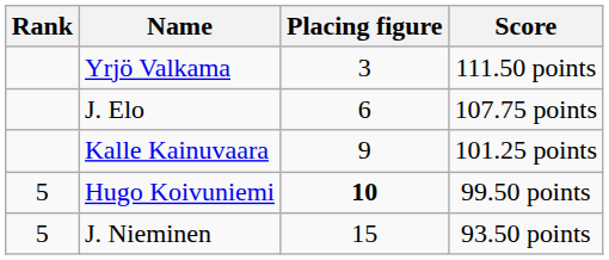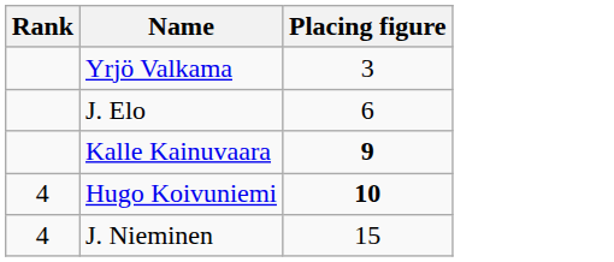- column: Score | 111.50 points | 107.75 points | 101.25 points | 99.50 points | 93.50 points
Kalle Kainuvaara | Placing figure: normal -> bold
Hugo Koivuniemi | Rank: 5 -> 4
J. Nieminen | Rank: 5 -> 4
